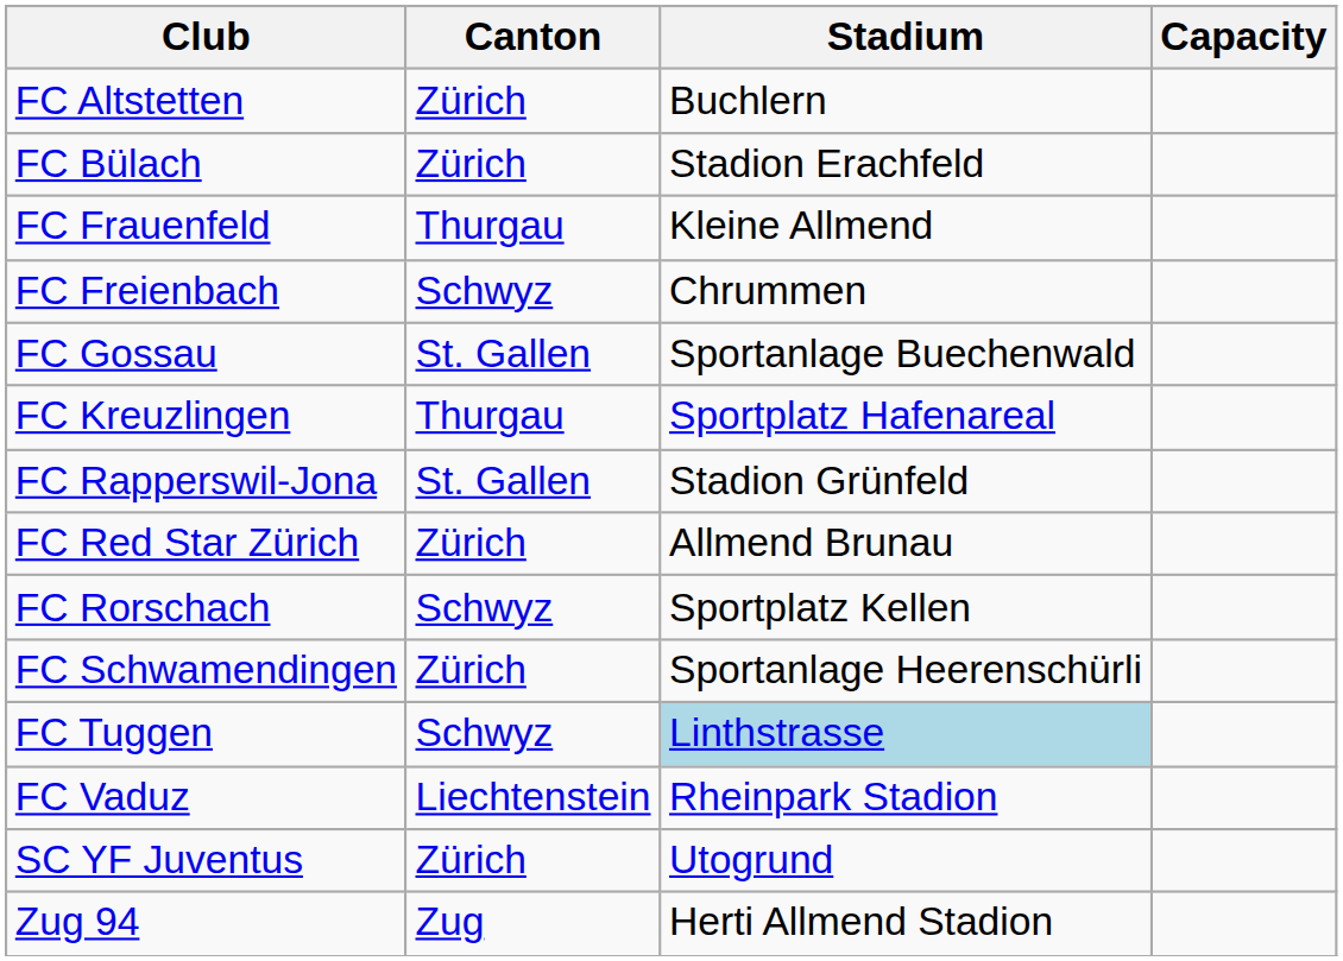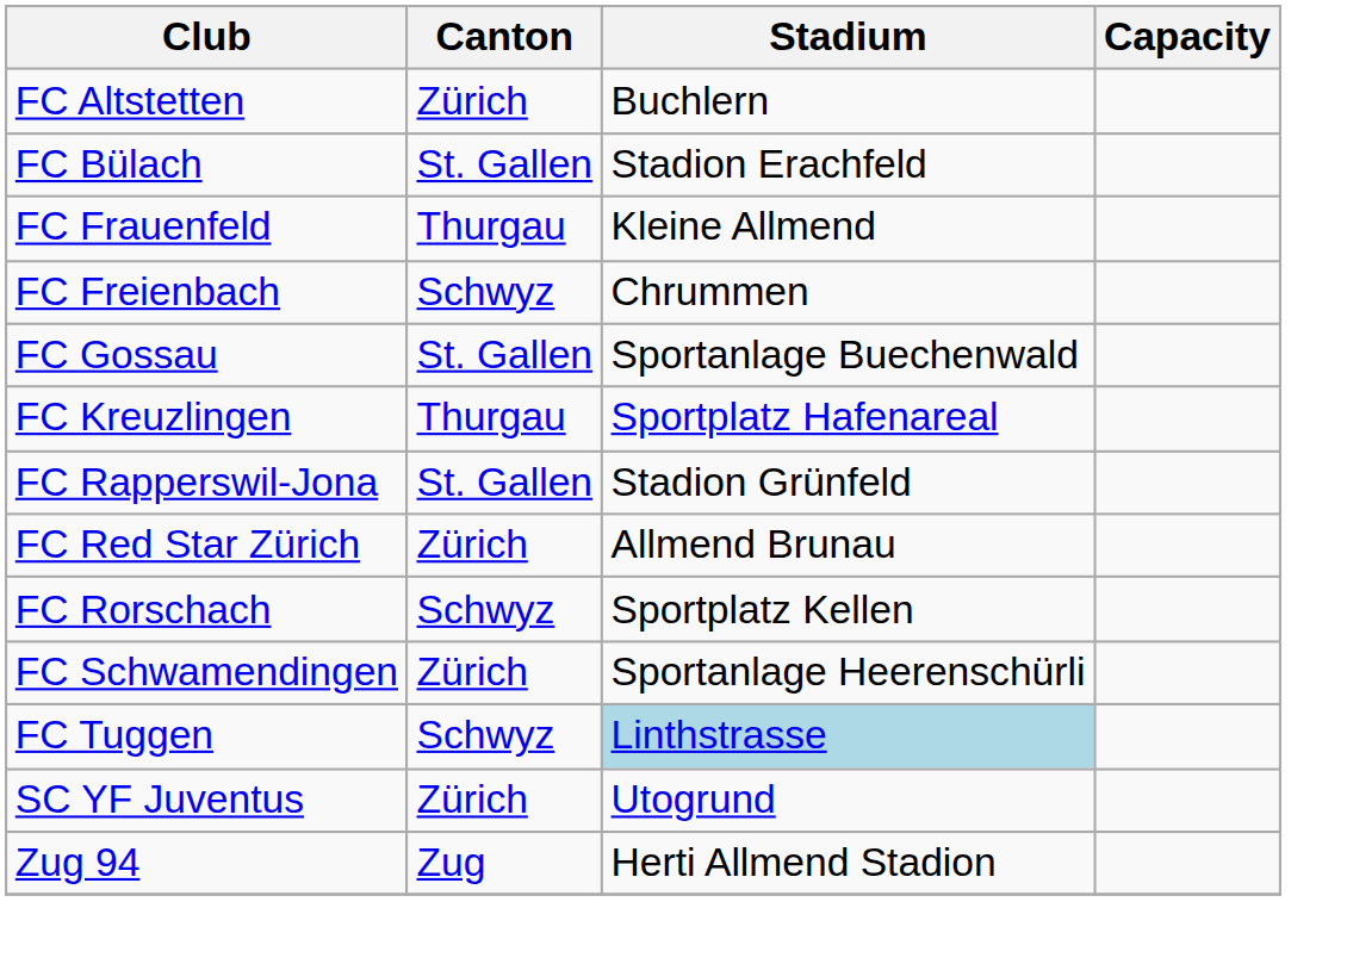FC Bülach | Canton: Zürich -> St. Gallen
- row: FC Vaduz | Liechtenstein | Rheinpark Stadion
